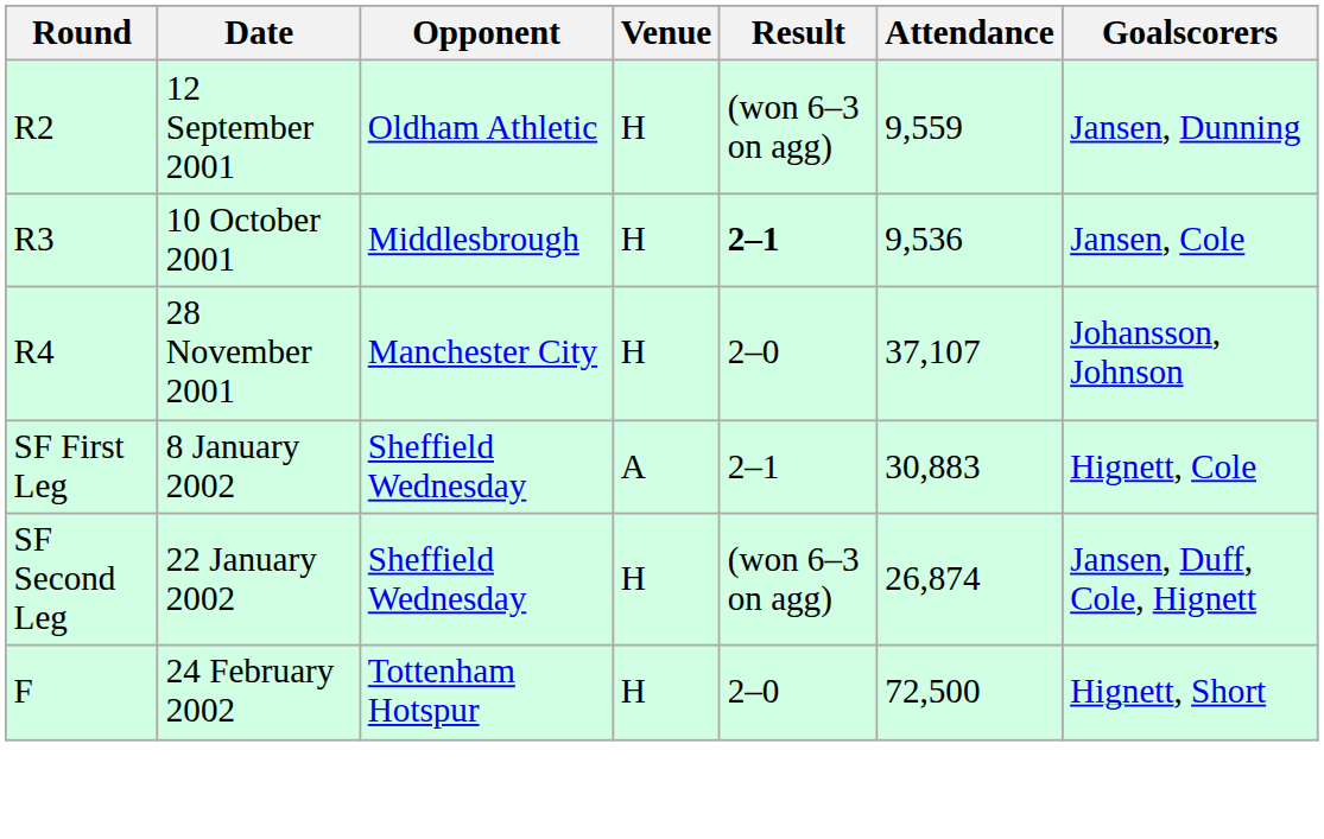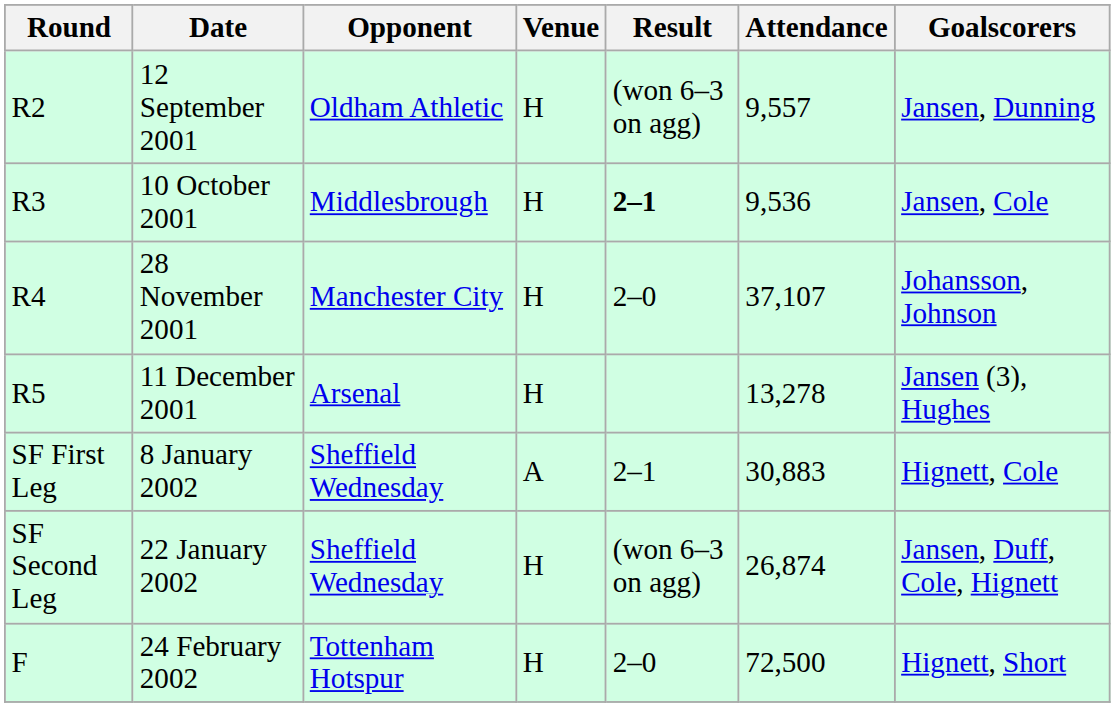12 September 2001 | Attendance: 9,559 -> 9,557
+ row: R5 | 11 December 2001 | Arsenal | H | 13,278 | Jansen (3), Hughes
